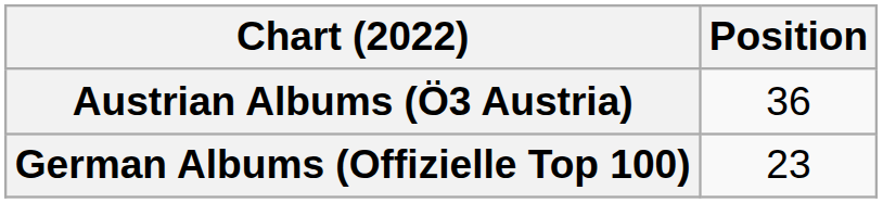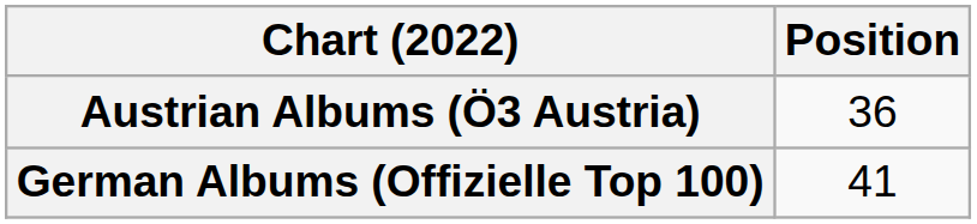German Albums (Offizielle Top 100) | Position: 23 -> 41
